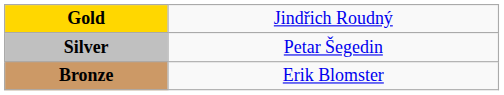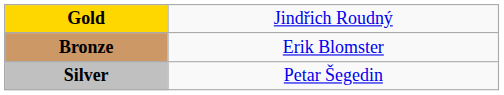rows swapped: Silver <-> Bronze
